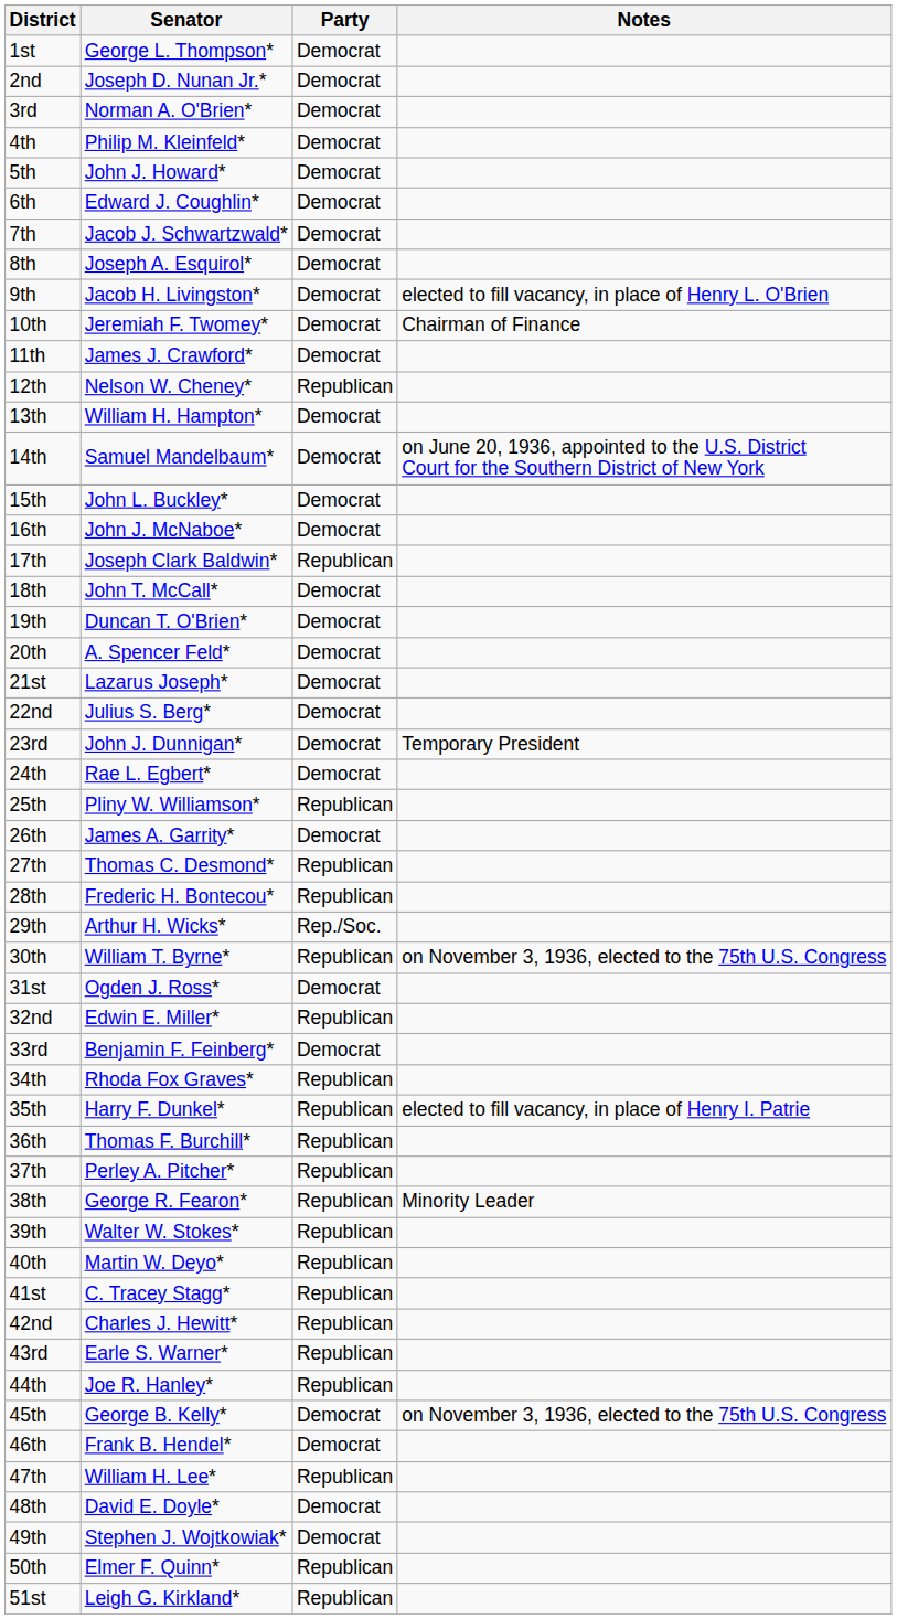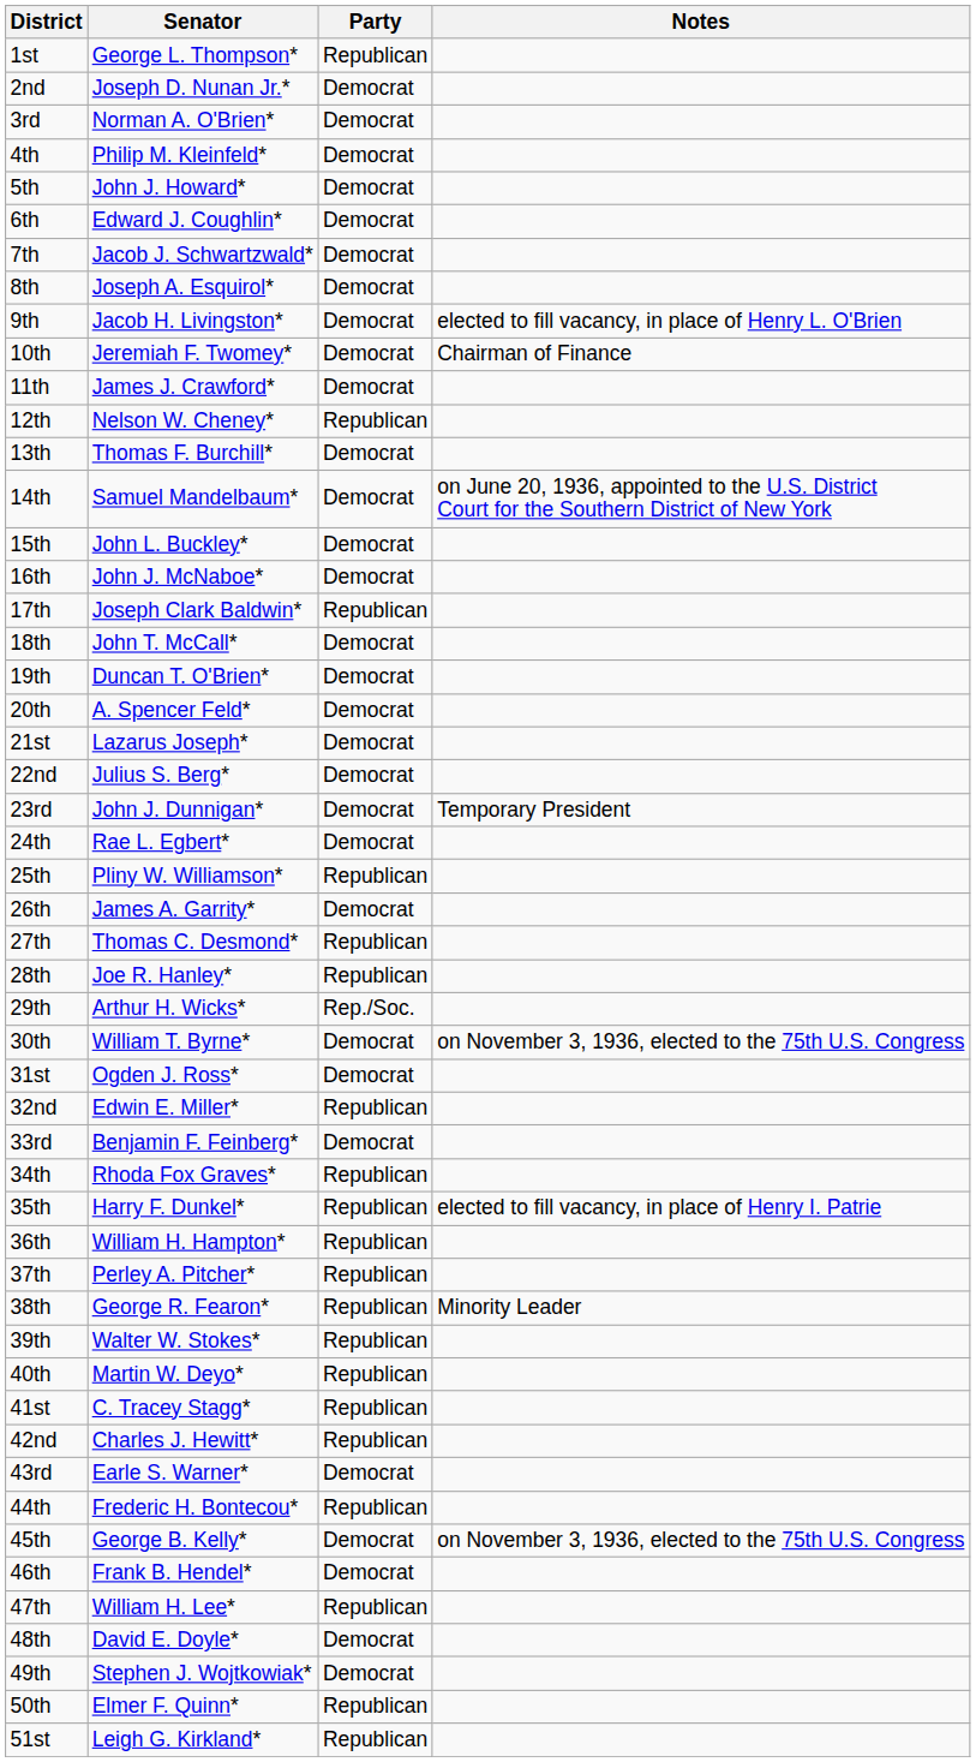1st | Party: Democrat -> Republican
13th | Senator: William H. Hampton* -> Thomas F. Burchill*
28th | Senator: Frederic H. Bontecou* -> Joe R. Hanley*
30th | Party: Republican -> Democrat
36th | Senator: Thomas F. Burchill* -> William H. Hampton*
43rd | Party: Republican -> Democrat
44th | Senator: Joe R. Hanley* -> Frederic H. Bontecou*
